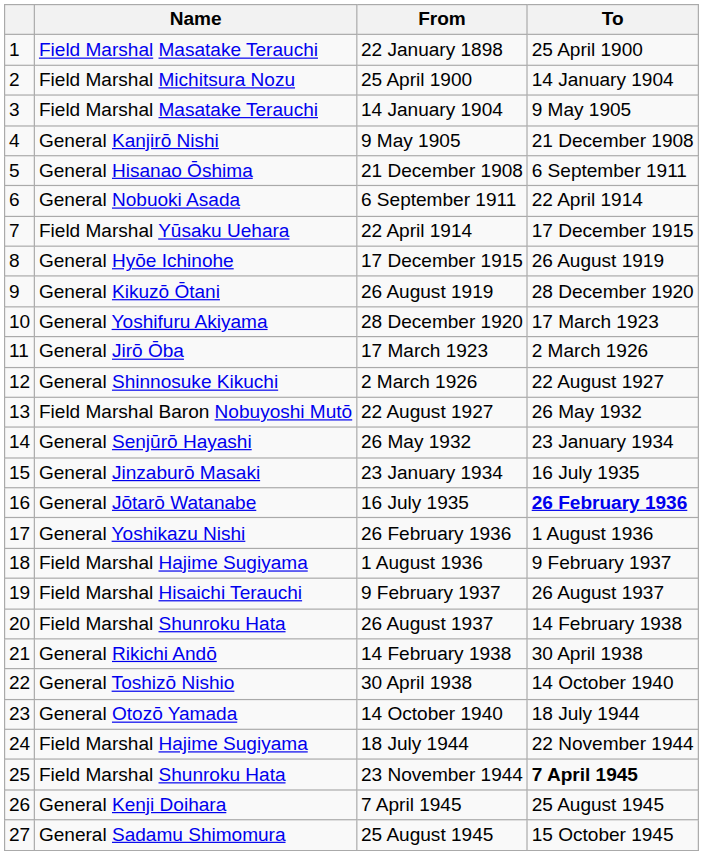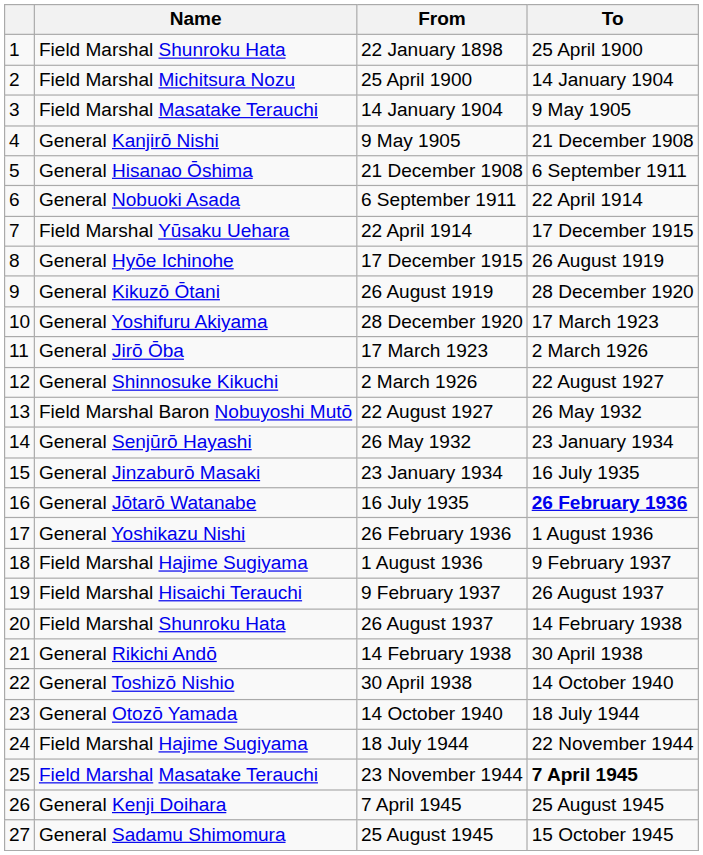22 January 1898 | Name: Field Marshal Masatake Terauchi -> Field Marshal Shunroku Hata
23 November 1944 | Name: Field Marshal Shunroku Hata -> Field Marshal Masatake Terauchi
